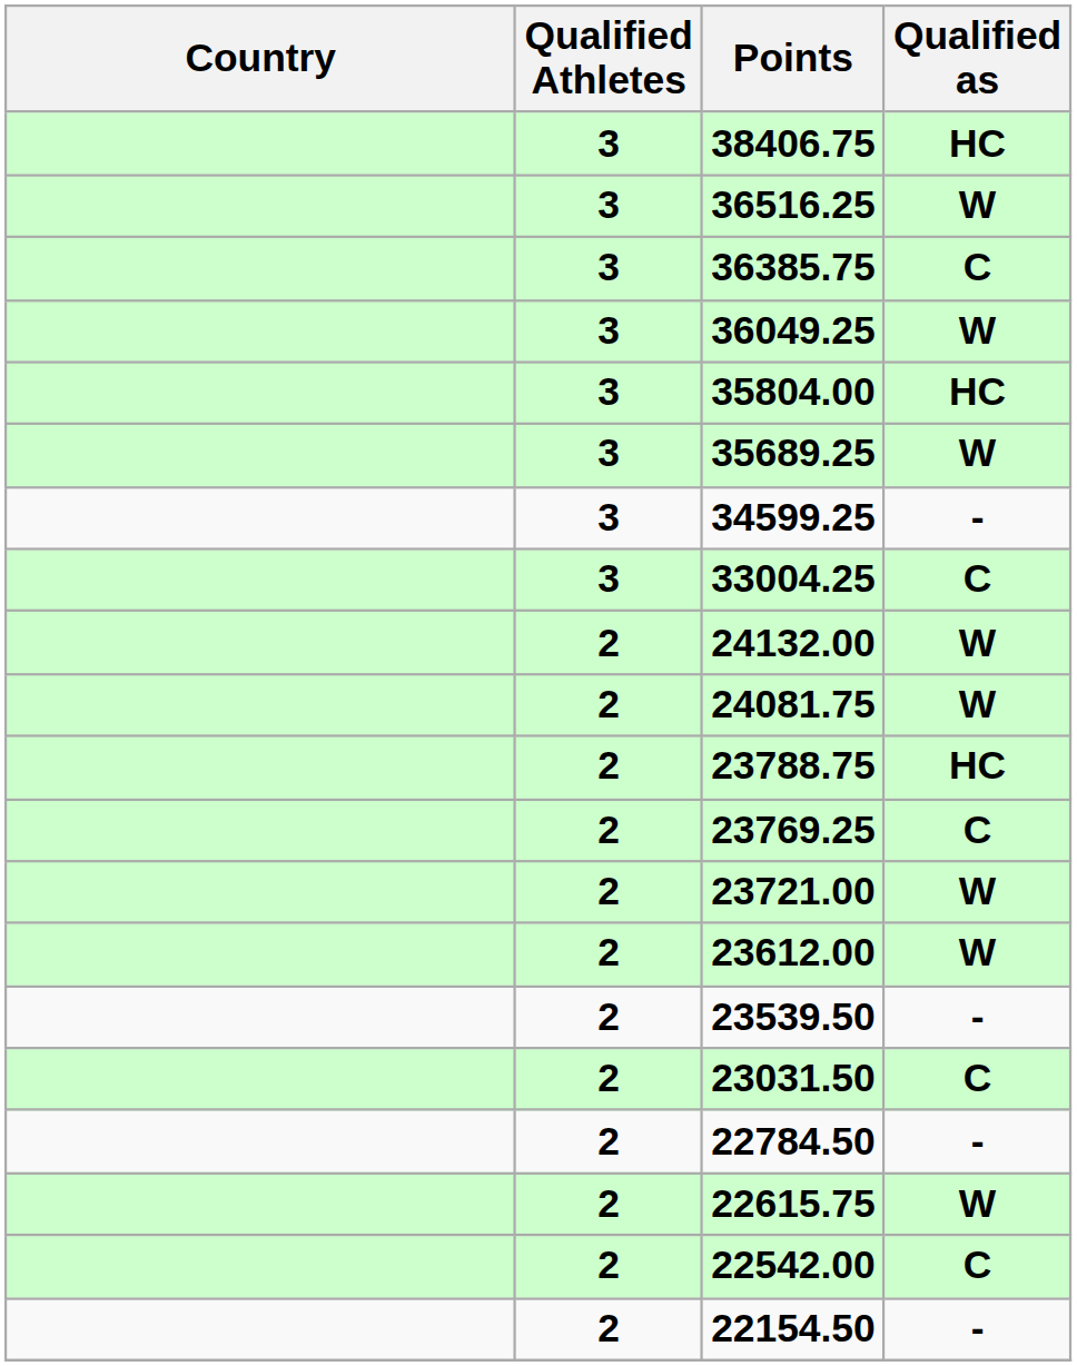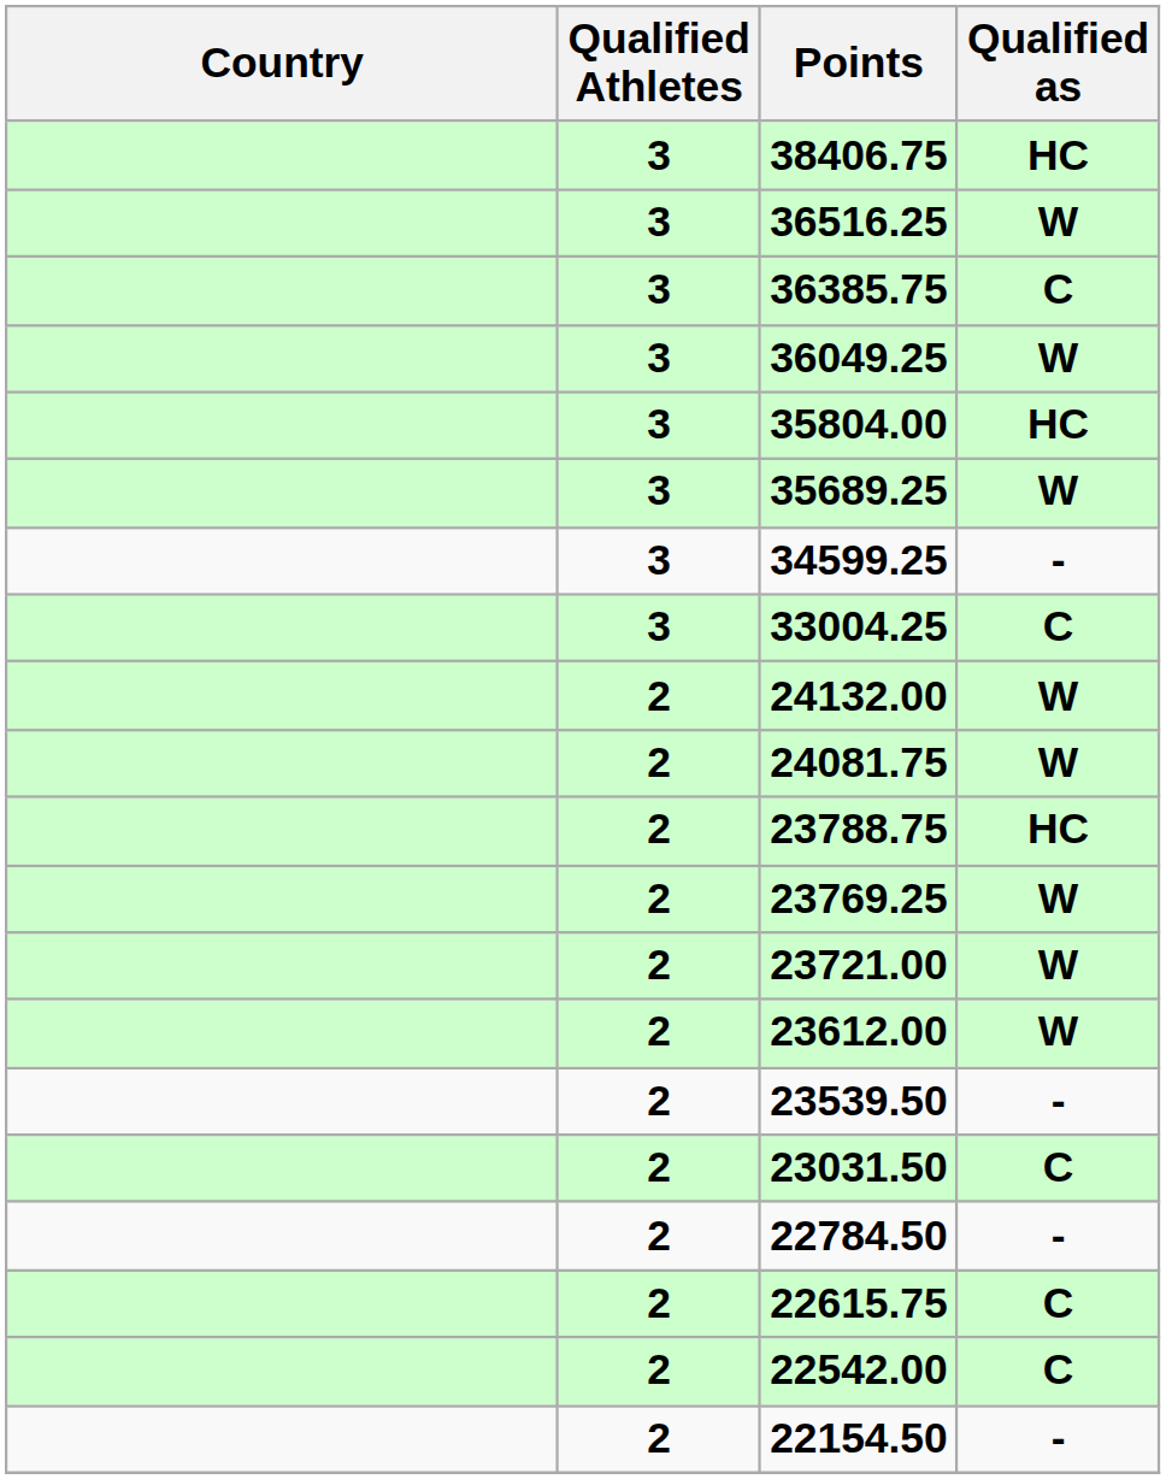23769.25 | Qualified as: C -> W
22615.75 | Qualified as: W -> C
